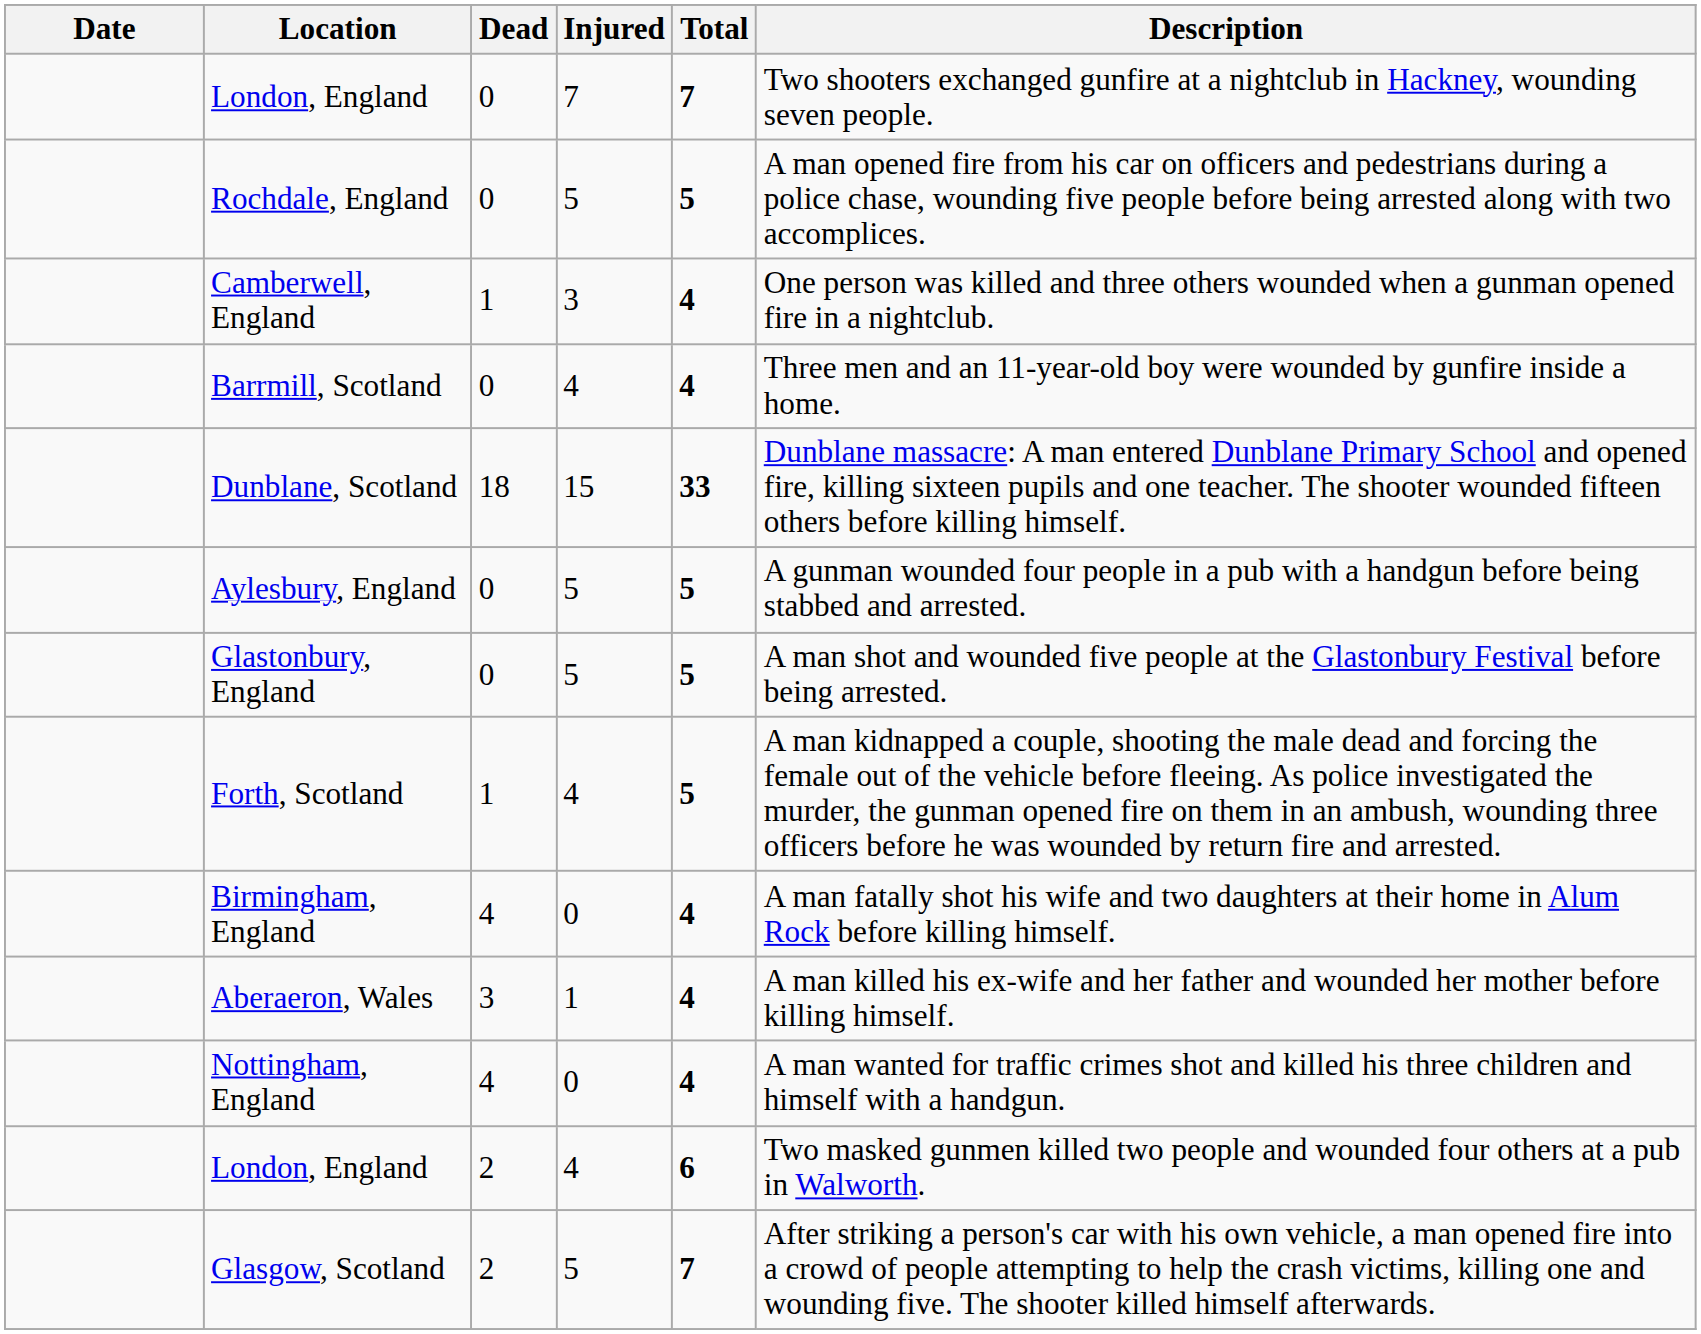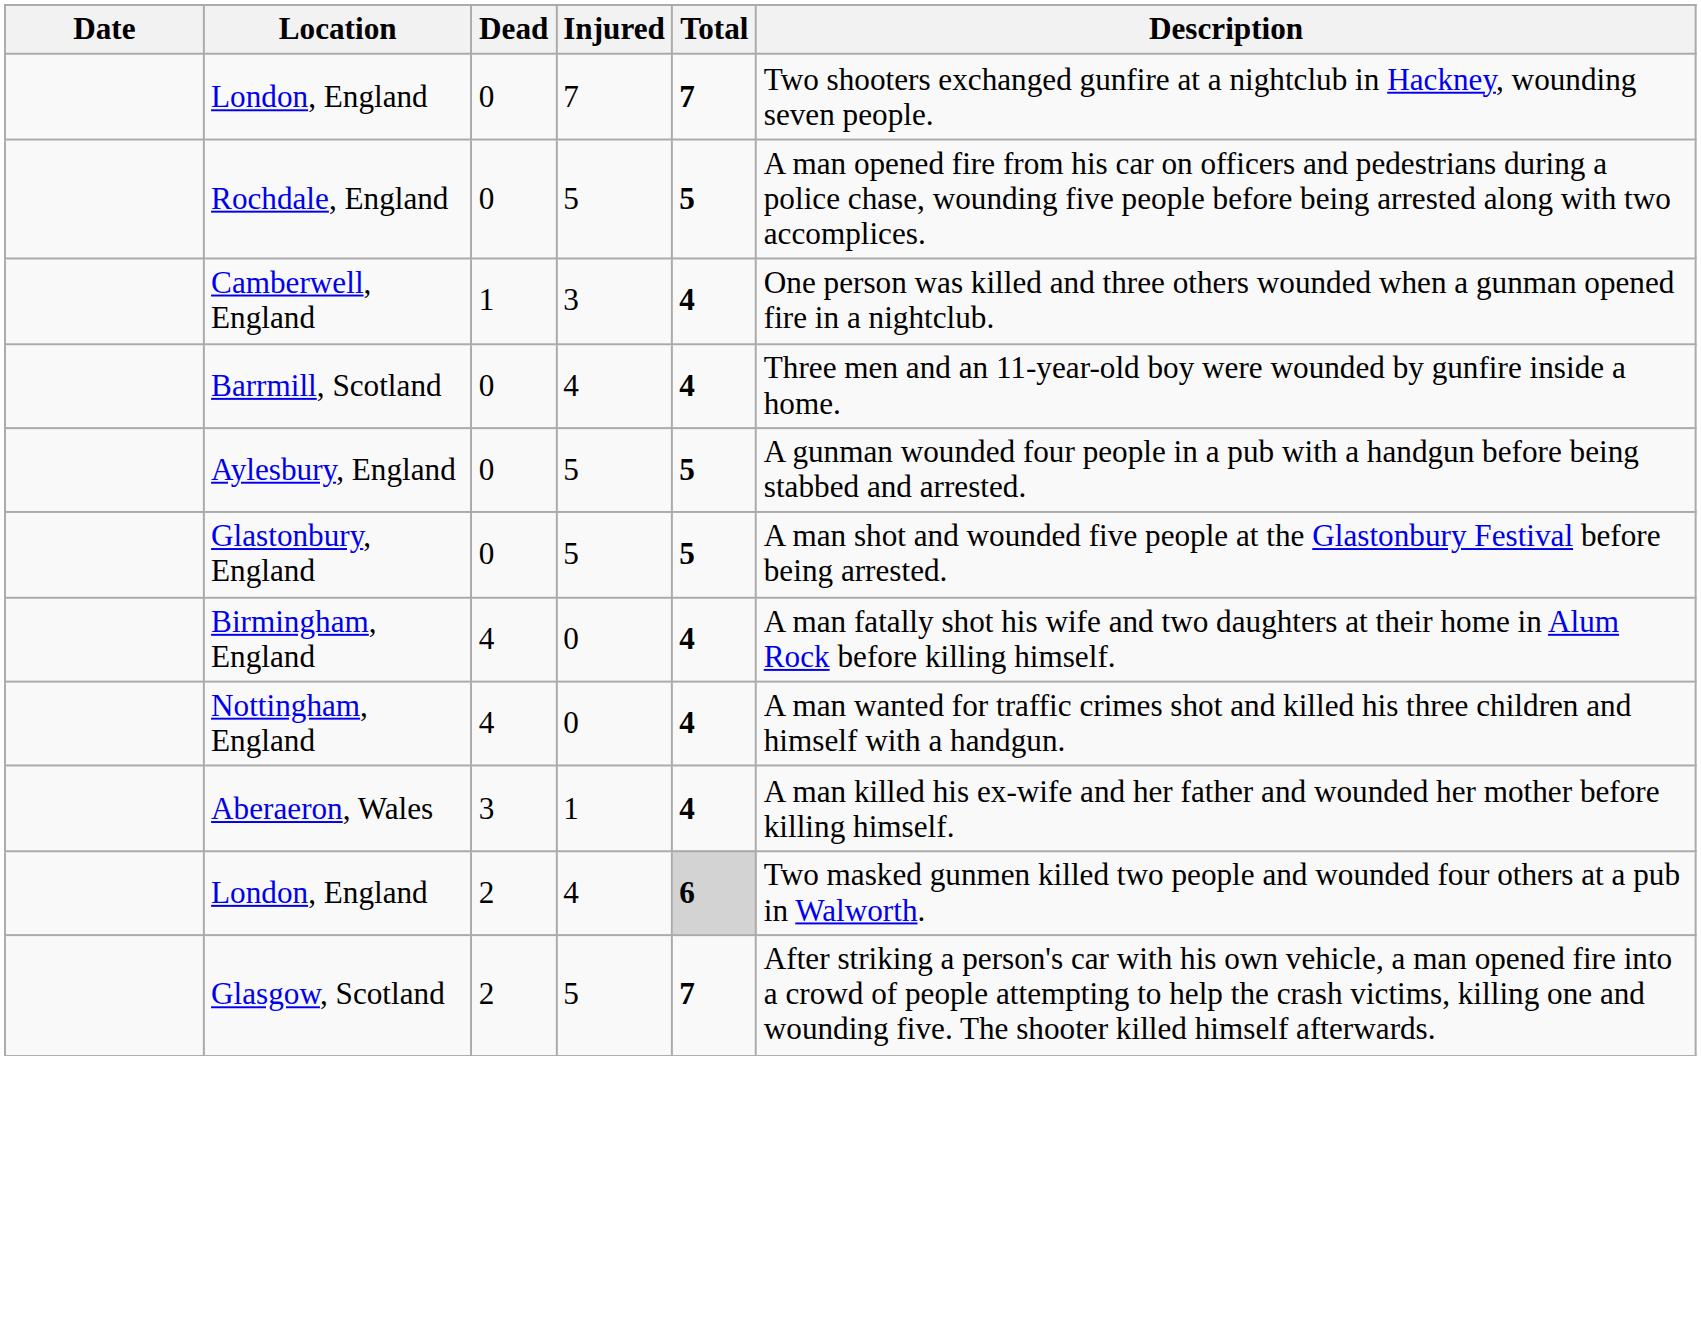- row: Dunblane, Scotland | 18 | 15 | 33 | Dunblane massacre: A man entered Dunblane Primary School and opened fire, killing sixteen pupils and one teacher. The shooter wounded fifteen others before killing himself.
- row: Forth, Scotland | 1 | 4 | 5 | A man kidnapped a couple, shooting the male dead and forcing the female out of the vehicle before fleeing. As police investigated the murder, the gunman opened fire on them in an ambush, wounding three officers before he was wounded by return fire and arrested.
rows swapped: Aberaeron, Wales <-> Nottingham, England
London, England / 4 | Total: no background -> lightgrey background
